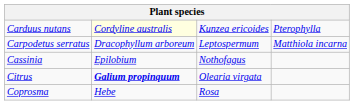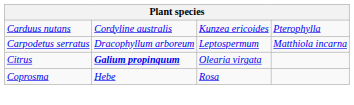Carduus nutans | column 2: lightyellow background -> no background
- row: Cassinia | Epilobium | Nothofagus
